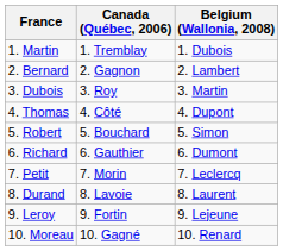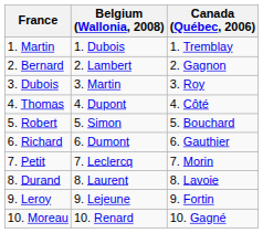columns swapped: Belgium (Wallonia, 2008) <-> Canada (Québec, 2006)
